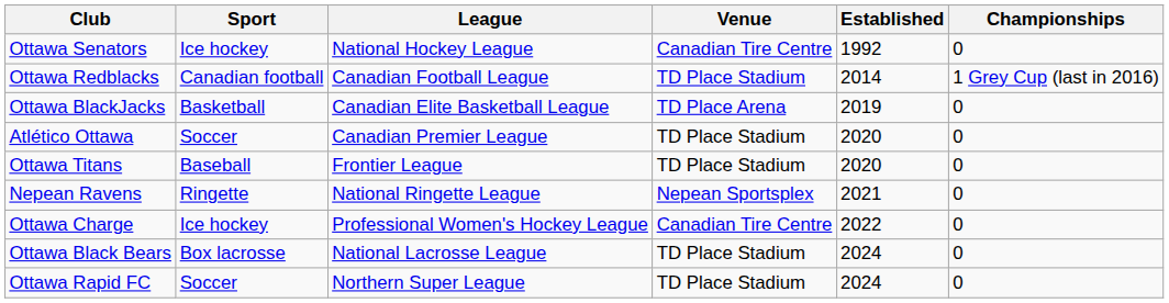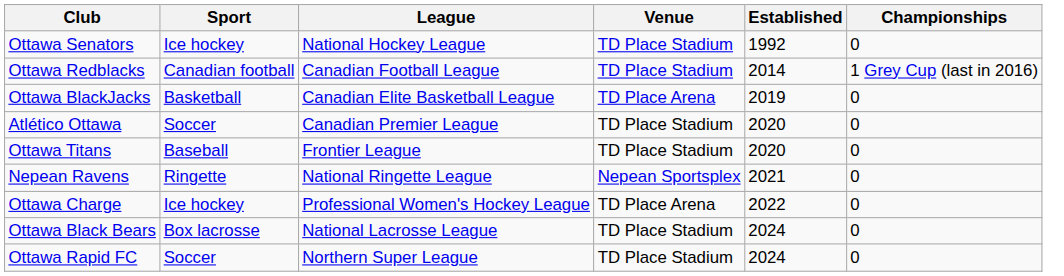Ottawa Senators | Venue: Canadian Tire Centre -> TD Place Stadium
Ottawa Charge | Venue: Canadian Tire Centre -> TD Place Arena
